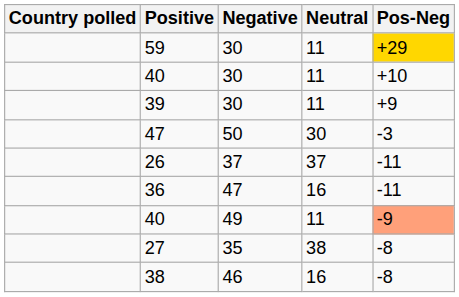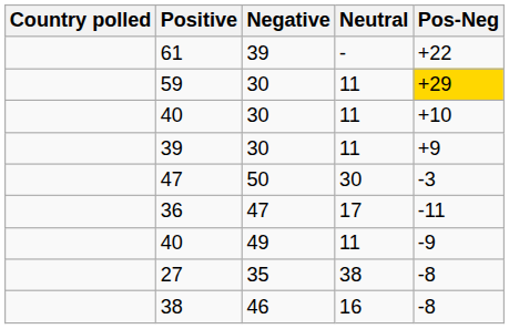+ row: 61 | 39 | - | +22
- row: 26 | 37 | 37 | -11
36 | Neutral: 16 -> 17
40 / 49 | Pos-Neg: lightsalmon background -> no background
